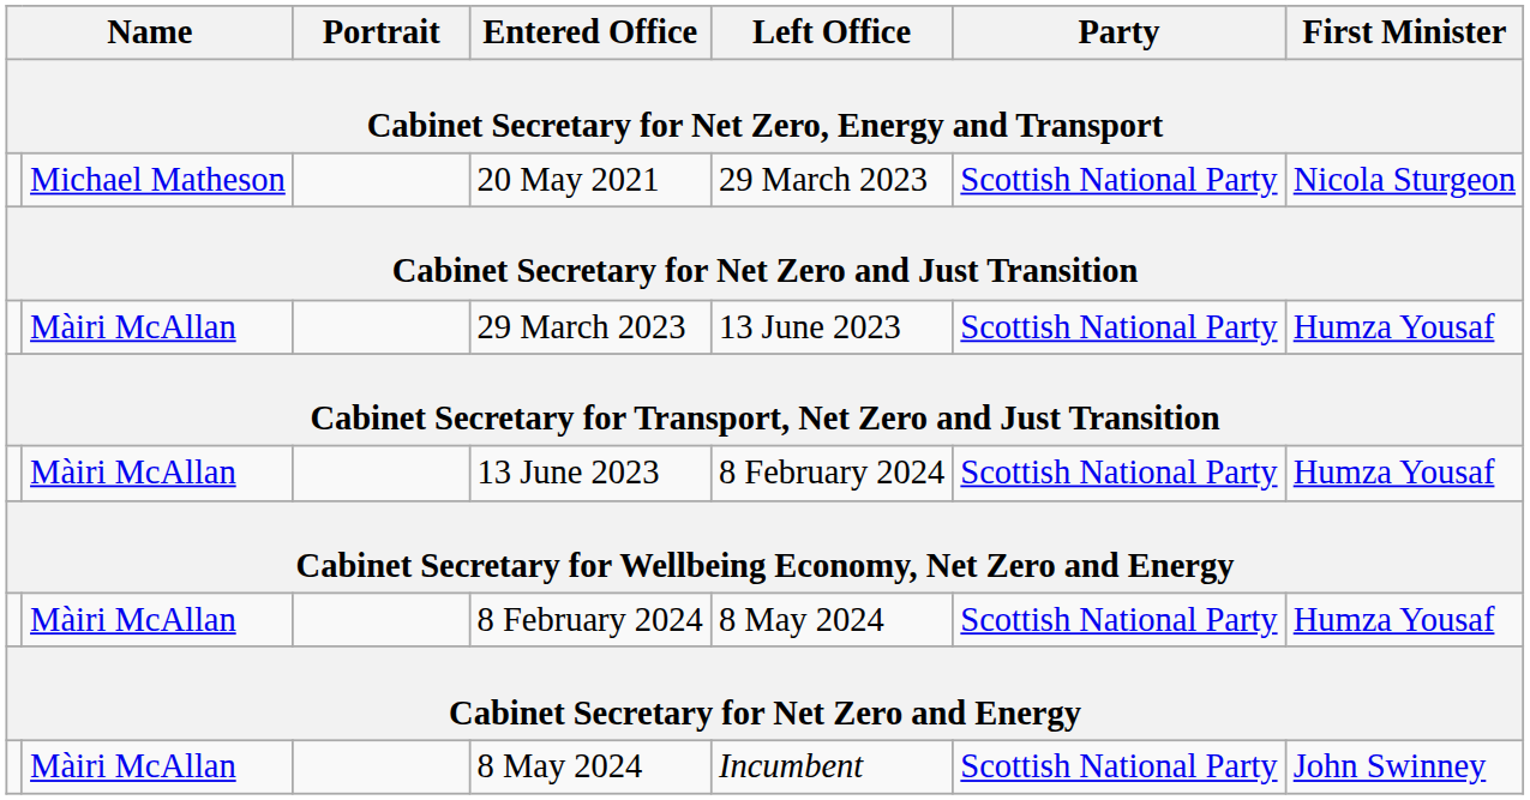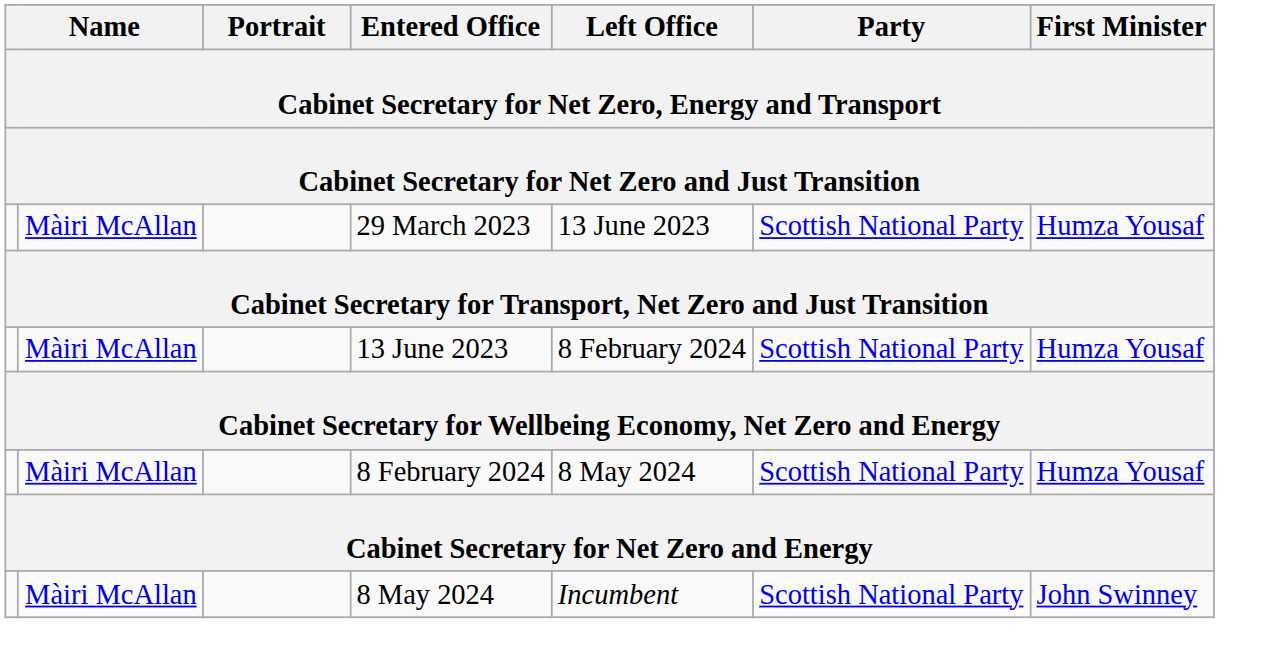- row: Michael Matheson | 20 May 2021 | 29 March 2023 | Scottish National Party | Nicola Sturgeon
